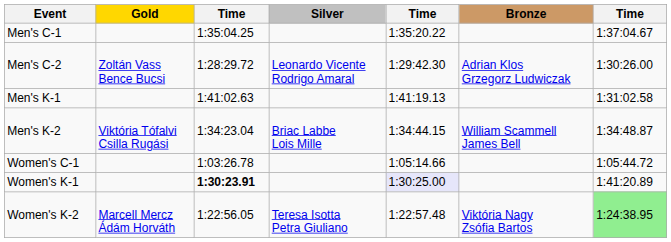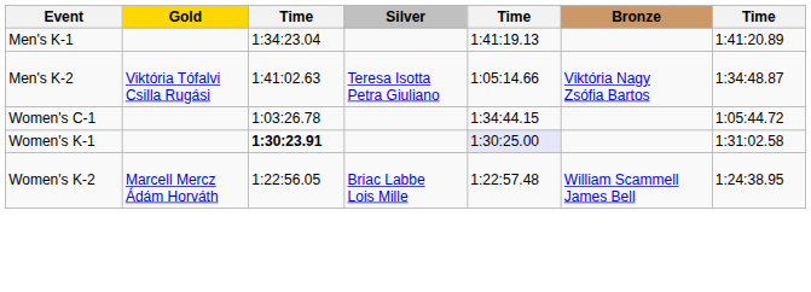- row: Men's C-1 | 1:35:04.25 | 1:35:20.22 | 1:37:04.67
- row: Men's C-2 | Zoltán Vass Bence Bucsi | 1:28:29.72 | Leonardo Vicente Rodrigo Amaral | 1:29:42.30 | Adrian Klos Grzegorz Ludwiczak | 1:30:26.00
Men's K-1 | column 3: 1:41:02.63 -> 1:34:23.04
Men's K-1 | column 7: 1:31:02.58 -> 1:41:20.89
Men's K-2 | column 3: 1:34:23.04 -> 1:41:02.63
Men's K-2 | Silver: Briac Labbe Lois Mille -> Teresa Isotta Petra Giuliano
Men's K-2 | column 5: 1:34:44.15 -> 1:05:14.66
Men's K-2 | Bronze: William Scammell James Bell -> Viktória Nagy Zsófia Bartos
Women's C-1 | column 5: 1:05:14.66 -> 1:34:44.15
Women's K-1 | column 7: 1:41:20.89 -> 1:31:02.58
Women's K-2 | Silver: Teresa Isotta Petra Giuliano -> Briac Labbe Lois Mille
Women's K-2 | Bronze: Viktória Nagy Zsófia Bartos -> William Scammell James Bell
Women's K-2 | column 7: lightgreen background -> no background
